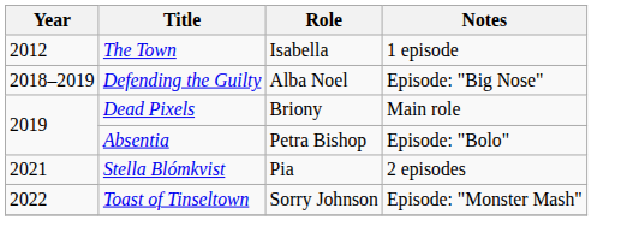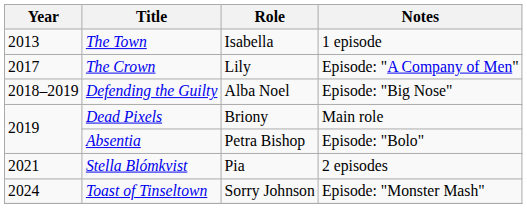The Town | Year: 2012 -> 2013
+ row: 2017 | The Crown | Lily | Episode: "A Company of Men"
Toast of Tinseltown | Year: 2022 -> 2024
